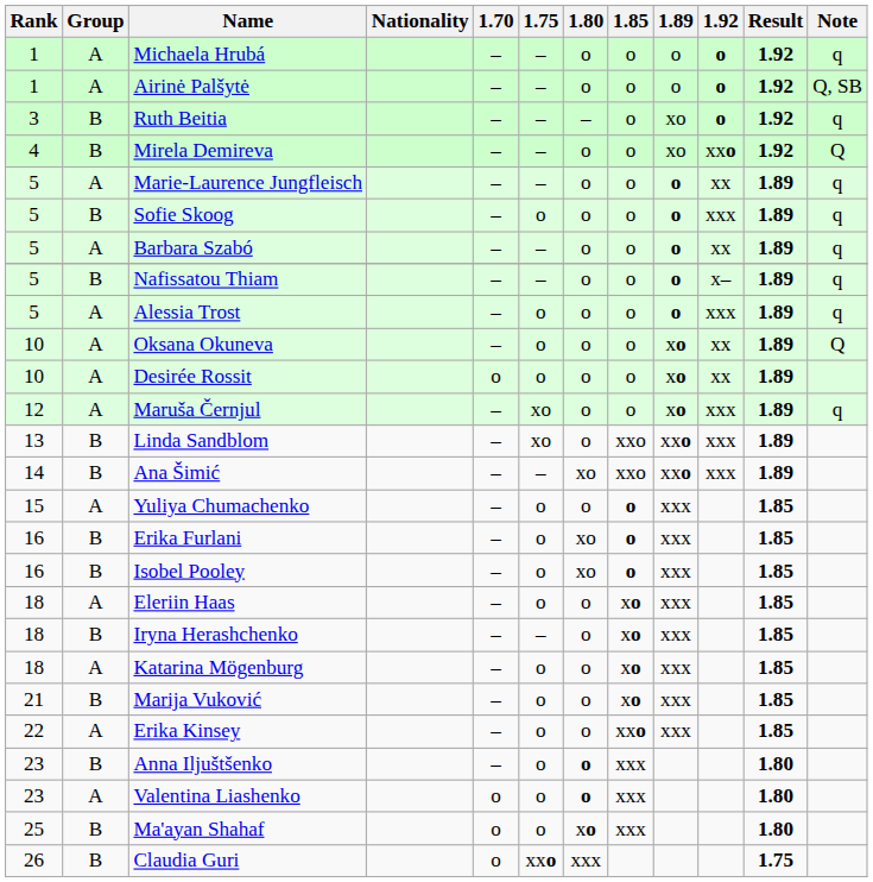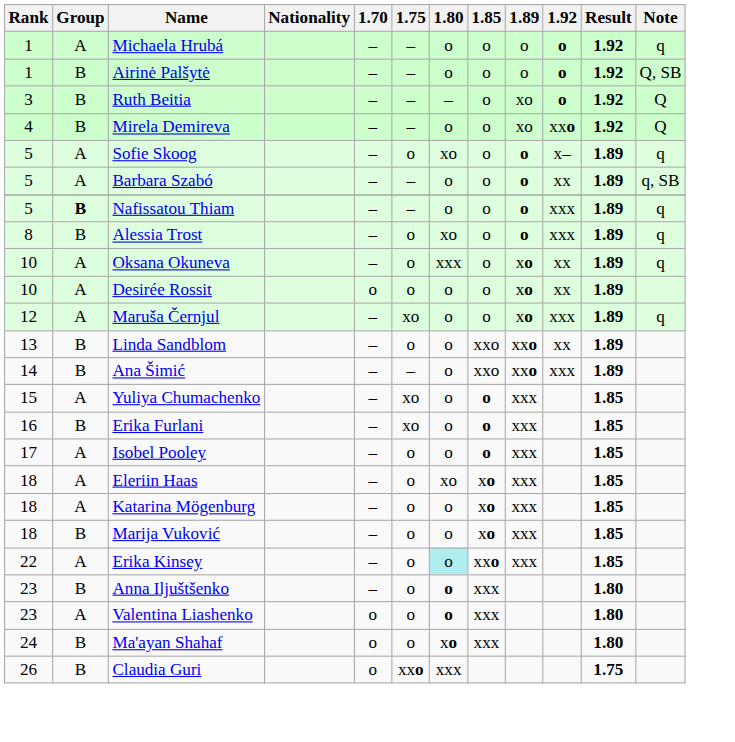Airinė Palšytė | Group: A -> B
Ruth Beitia | Note: q -> Q
- row: 5 | A | Marie-Laurence Jungfleisch | – | – | o | o | o | xx | 1.89 | q
Sofie Skoog | Group: B -> A
Sofie Skoog | 1.80: o -> xo
Sofie Skoog | 1.92: xxx -> x–
Barbara Szabó | Note: q -> q, SB
Nafissatou Thiam | Group: normal -> bold
Nafissatou Thiam | 1.92: x– -> xxx
Alessia Trost | Rank: 5 -> 8
Alessia Trost | Group: A -> B
Alessia Trost | 1.80: o -> xo
Oksana Okuneva | 1.80: o -> xxx
Oksana Okuneva | Note: Q -> q
Linda Sandblom | 1.75: xo -> o
Linda Sandblom | 1.92: xxx -> xx
Ana Šimić | 1.80: xo -> o
Yuliya Chumachenko | 1.75: o -> xo
Erika Furlani | 1.75: o -> xo
Erika Furlani | 1.80: xo -> o
Isobel Pooley | Rank: 16 -> 17
Isobel Pooley | Group: B -> A
Isobel Pooley | 1.80: xo -> o
Eleriin Haas | 1.80: o -> xo
- row: 18 | B | Iryna Herashchenko | – | – | o | xo | xxx | 1.85
Marija Vuković | Rank: 21 -> 18
Erika Kinsey | 1.80: no background -> paleturquoise background
Ma'ayan Shahaf | Rank: 25 -> 24
